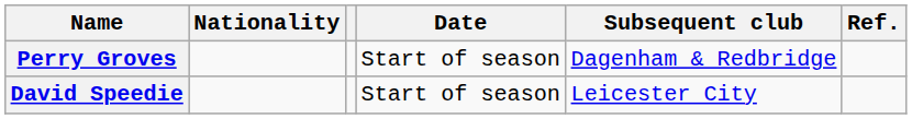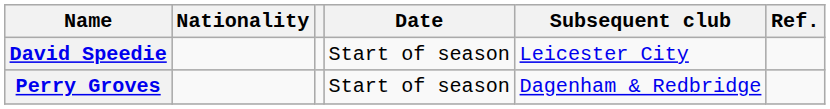rows swapped: Perry Groves <-> David Speedie
